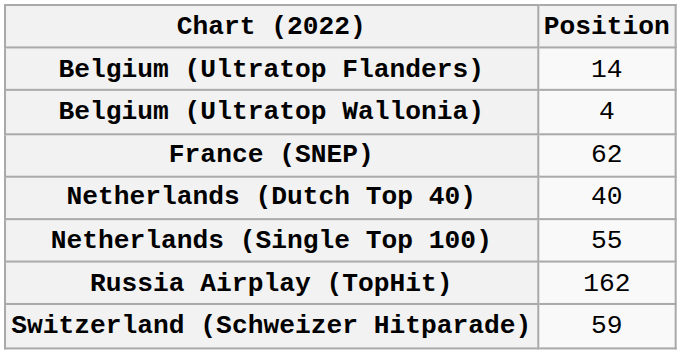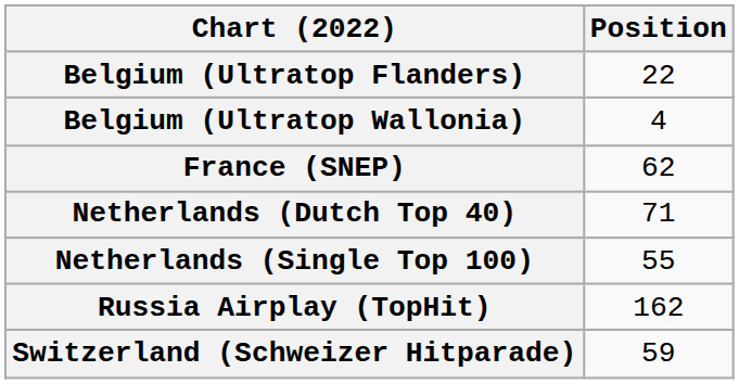Belgium (Ultratop Flanders) | Position: 14 -> 22
Netherlands (Dutch Top 40) | Position: 40 -> 71
